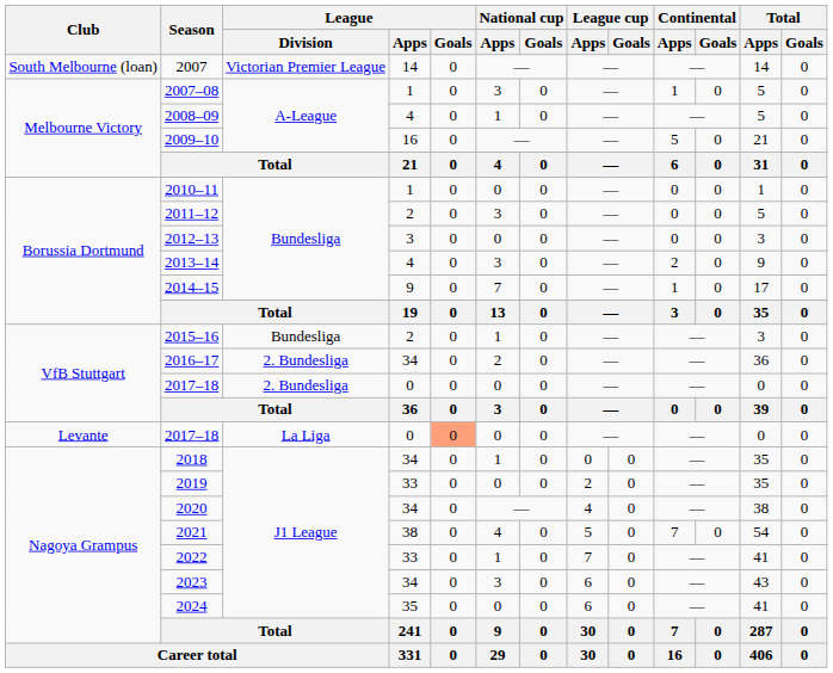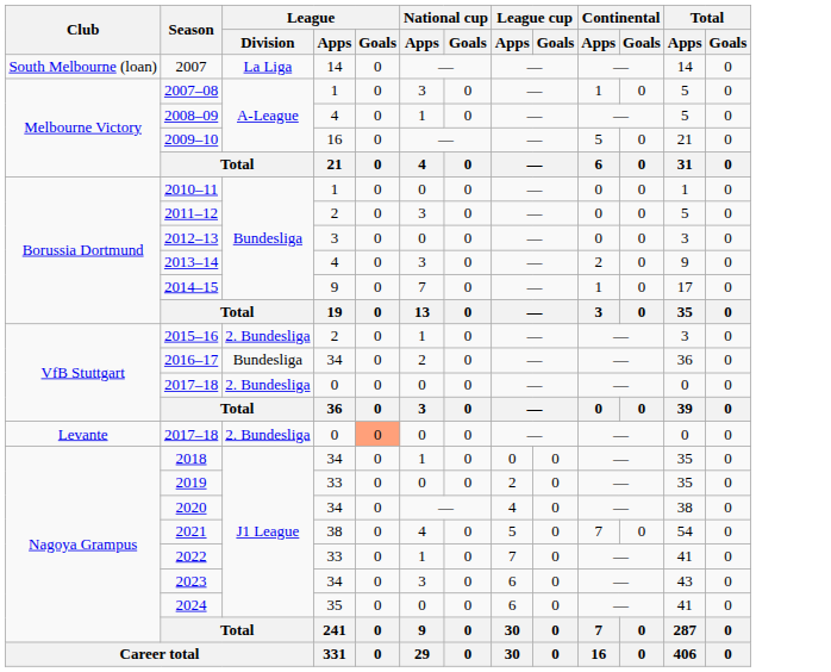2007 | League / Division: Victorian Premier League -> La Liga
2015–16 | League / Division: Bundesliga -> 2. Bundesliga
2016–17 | League / Division: 2. Bundesliga -> Bundesliga
Levante / 2017–18 | League / Division: La Liga -> 2. Bundesliga
